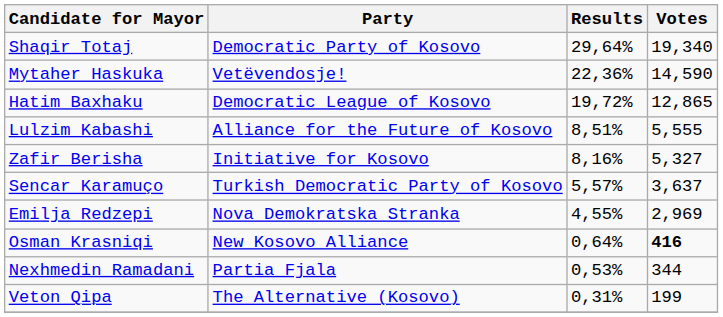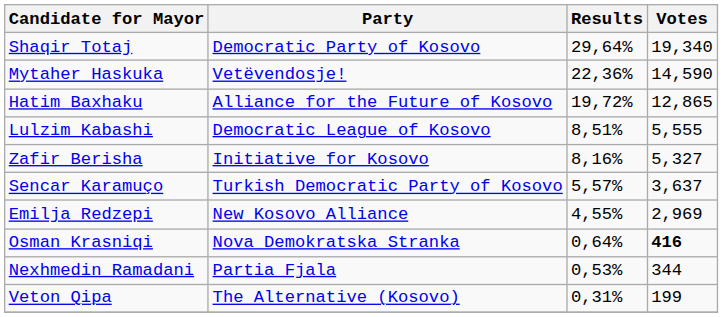Hatim Baxhaku | Party: Democratic League of Kosovo -> Alliance for the Future of Kosovo
Lulzim Kabashi | Party: Alliance for the Future of Kosovo -> Democratic League of Kosovo
Emilja Redzepi | Party: Nova Demokratska Stranka -> New Kosovo Alliance
Osman Krasniqi | Party: New Kosovo Alliance -> Nova Demokratska Stranka
